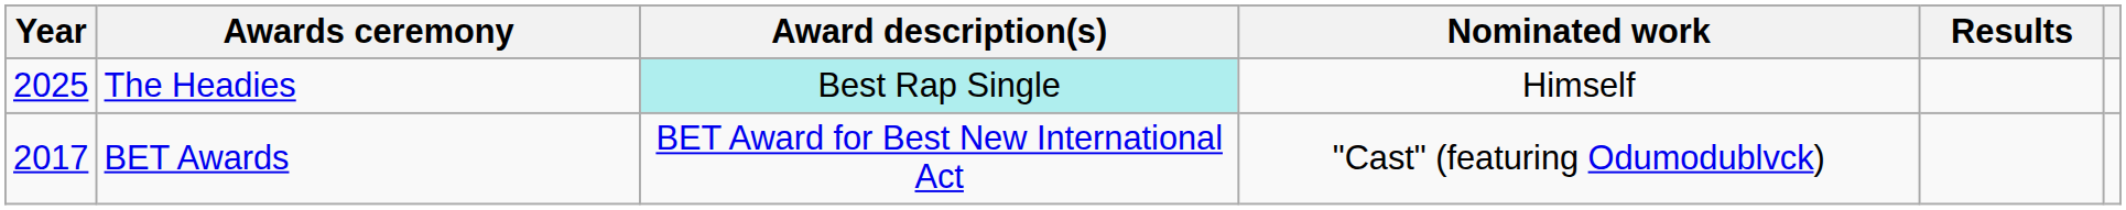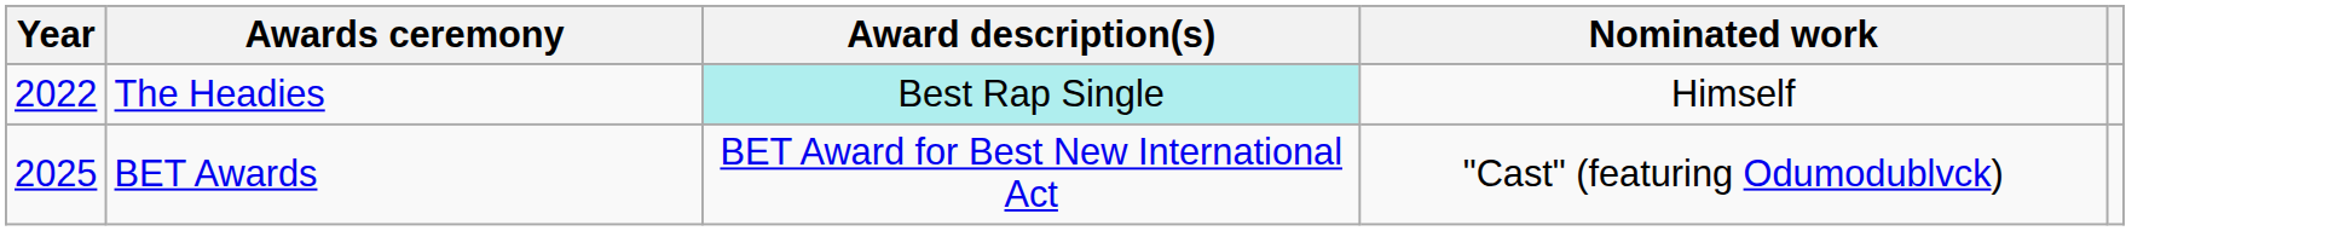- column: Results
The Headies | Year: 2025 -> 2022
BET Awards | Year: 2017 -> 2025
